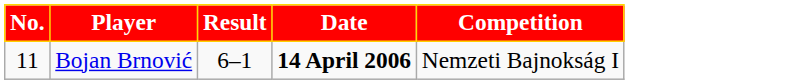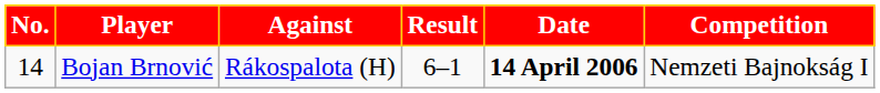+ column: Against | Rákospalota (H)
Bojan Brnović | No.: 11 -> 14
